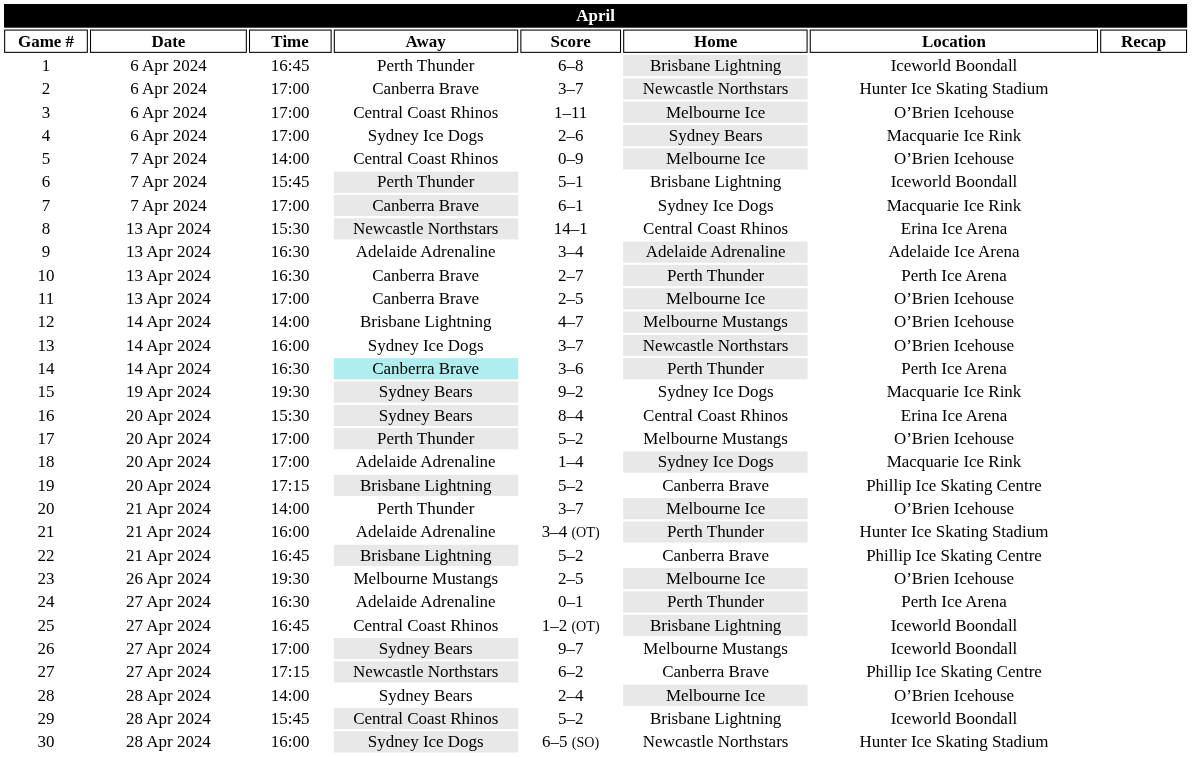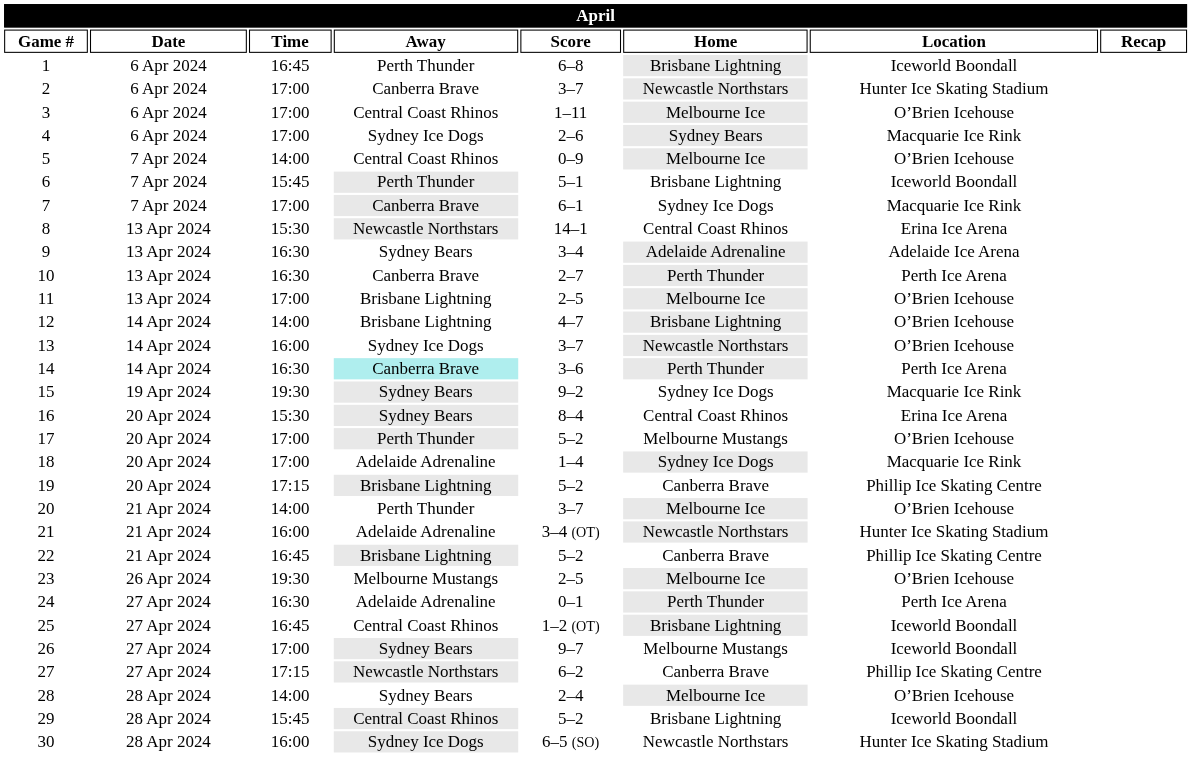9 | Away: Adelaide Adrenaline -> Sydney Bears
11 | Away: Canberra Brave -> Brisbane Lightning
12 | Home: Melbourne Mustangs -> Brisbane Lightning
21 | Home: Perth Thunder -> Newcastle Northstars
